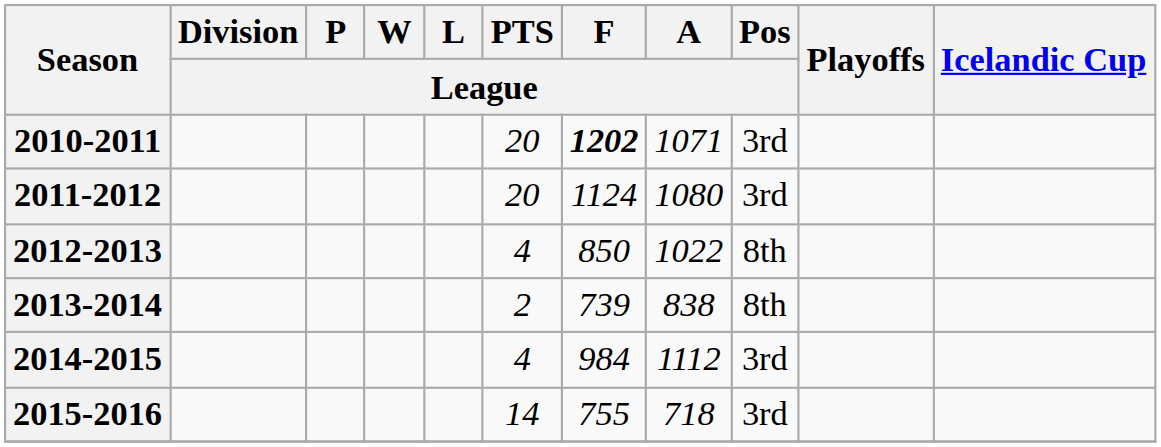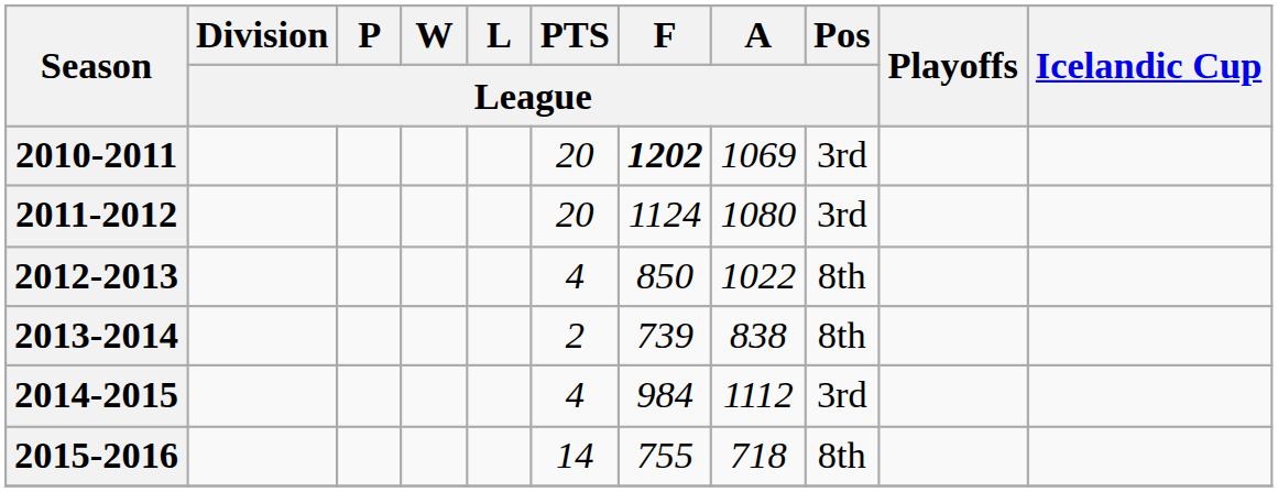2010-2011 | A / League: 1071 -> 1069
2015-2016 | Pos / League: 3rd -> 8th
